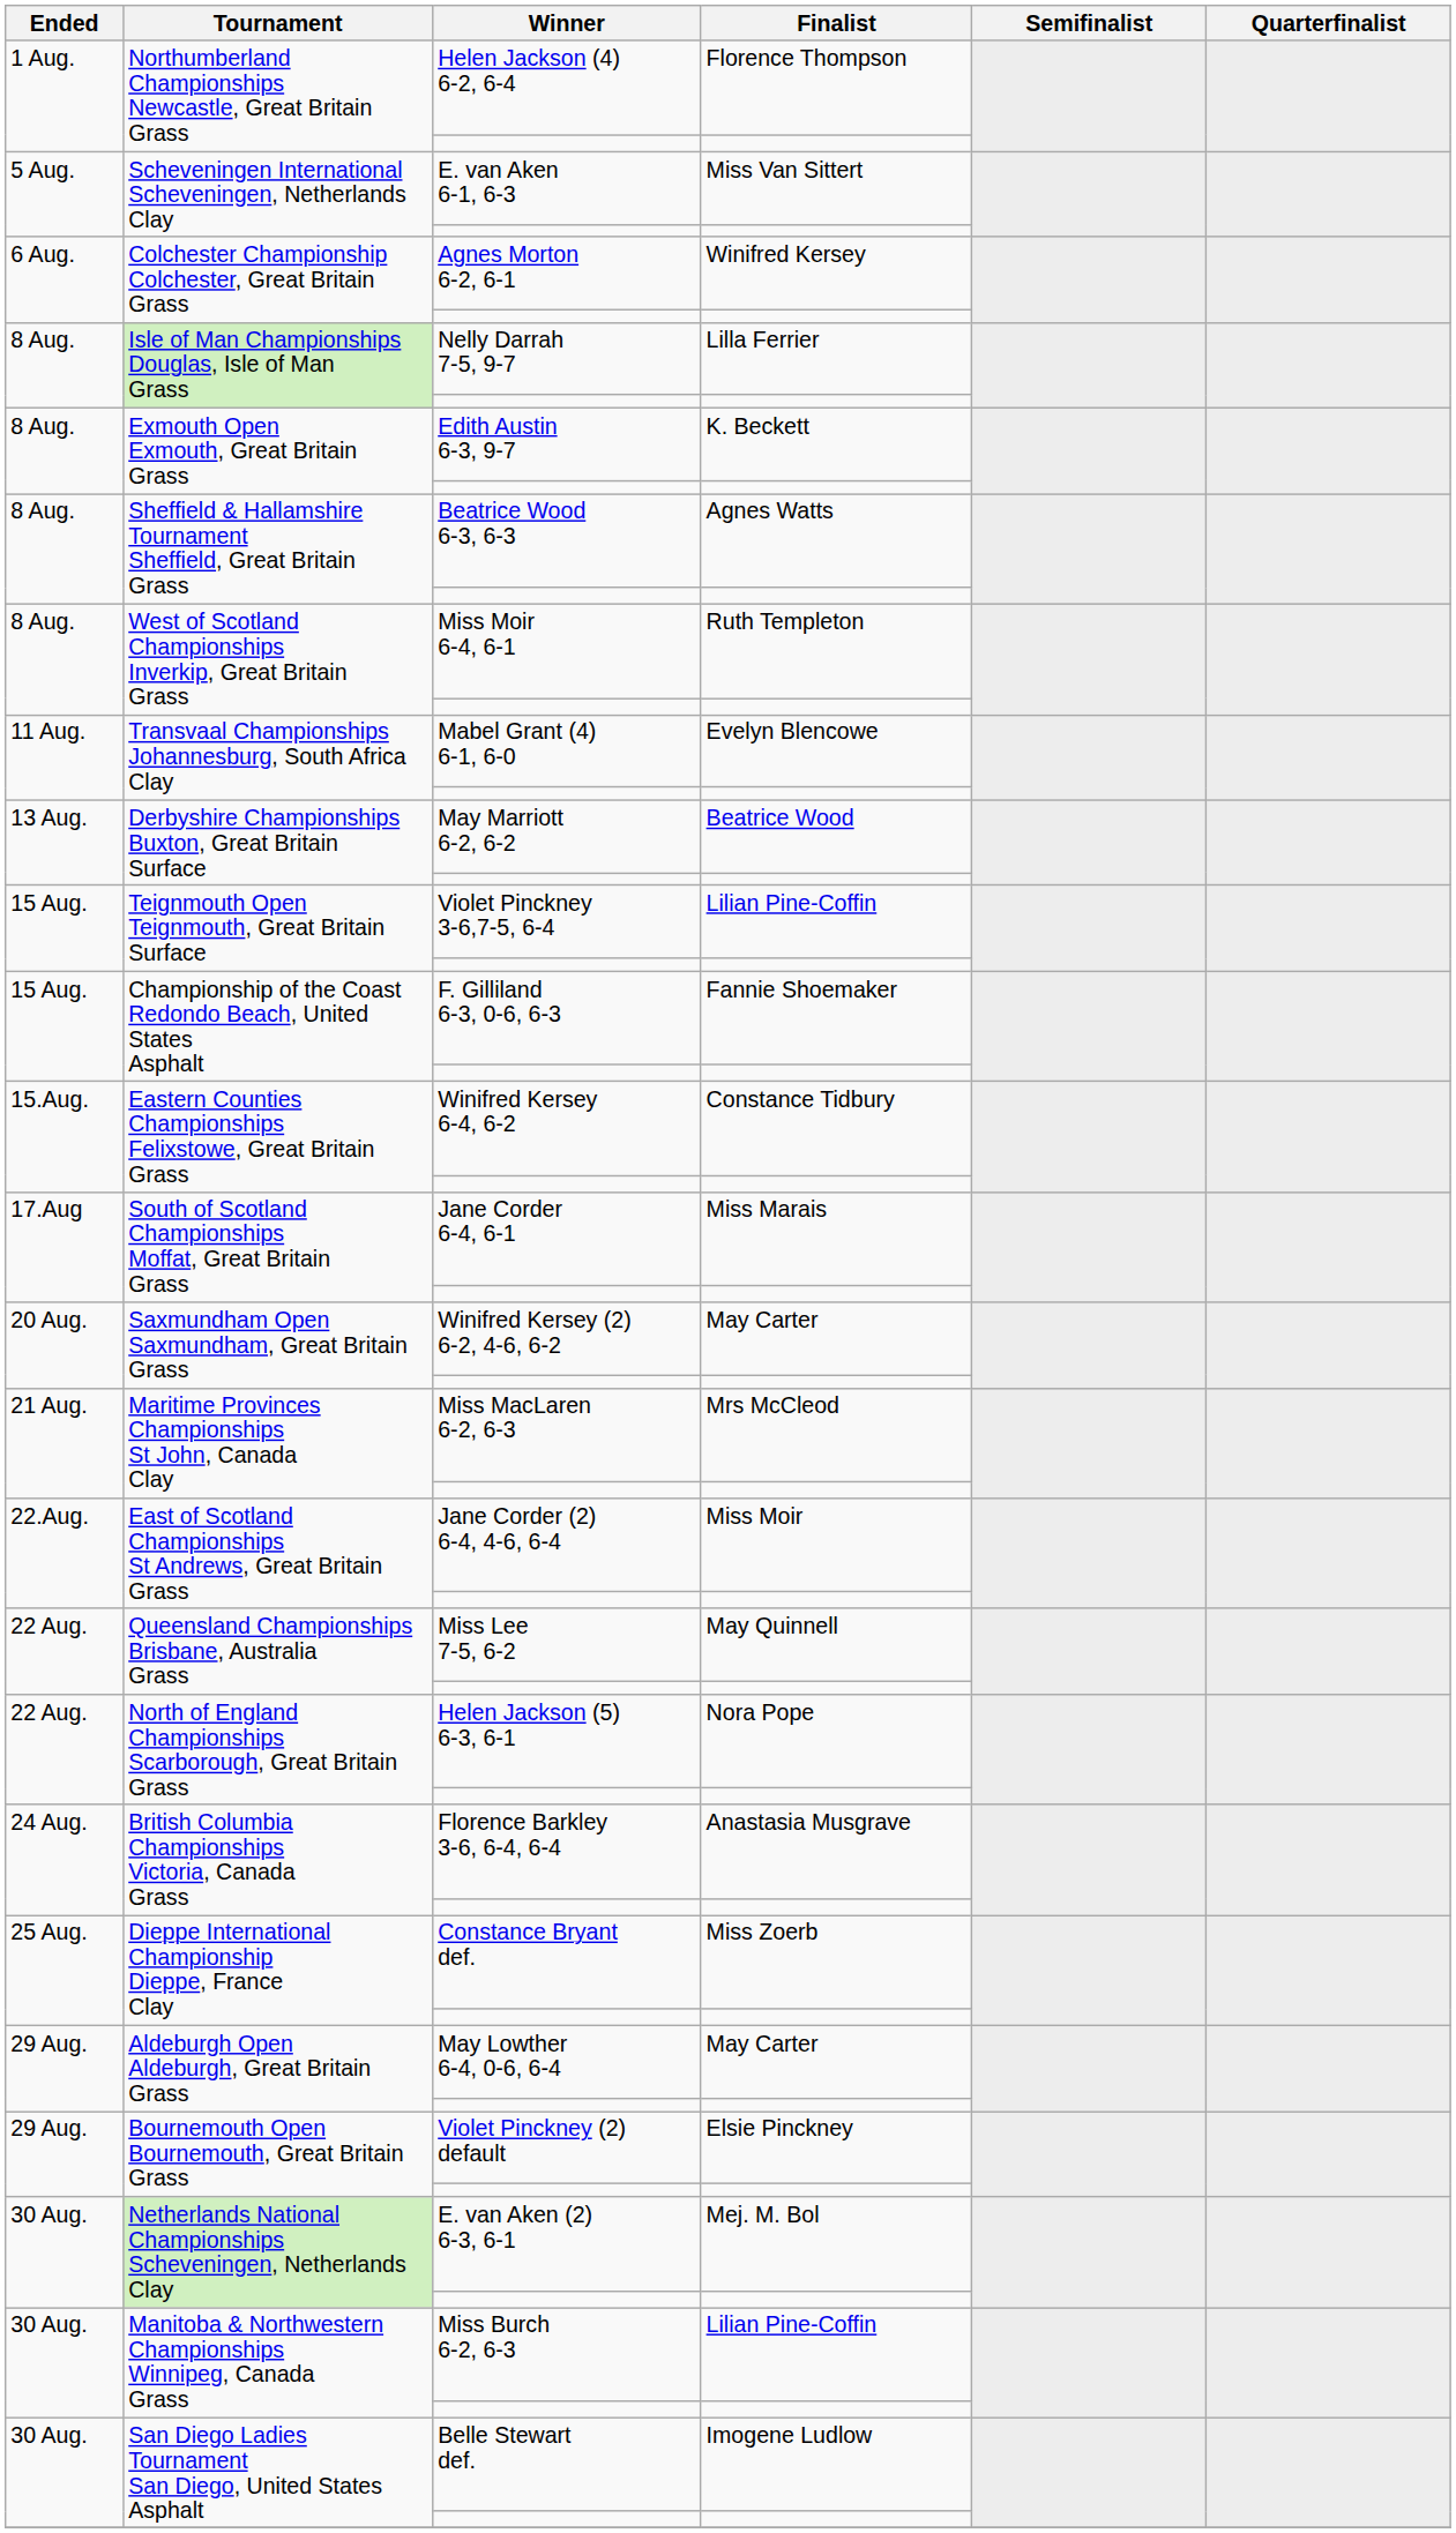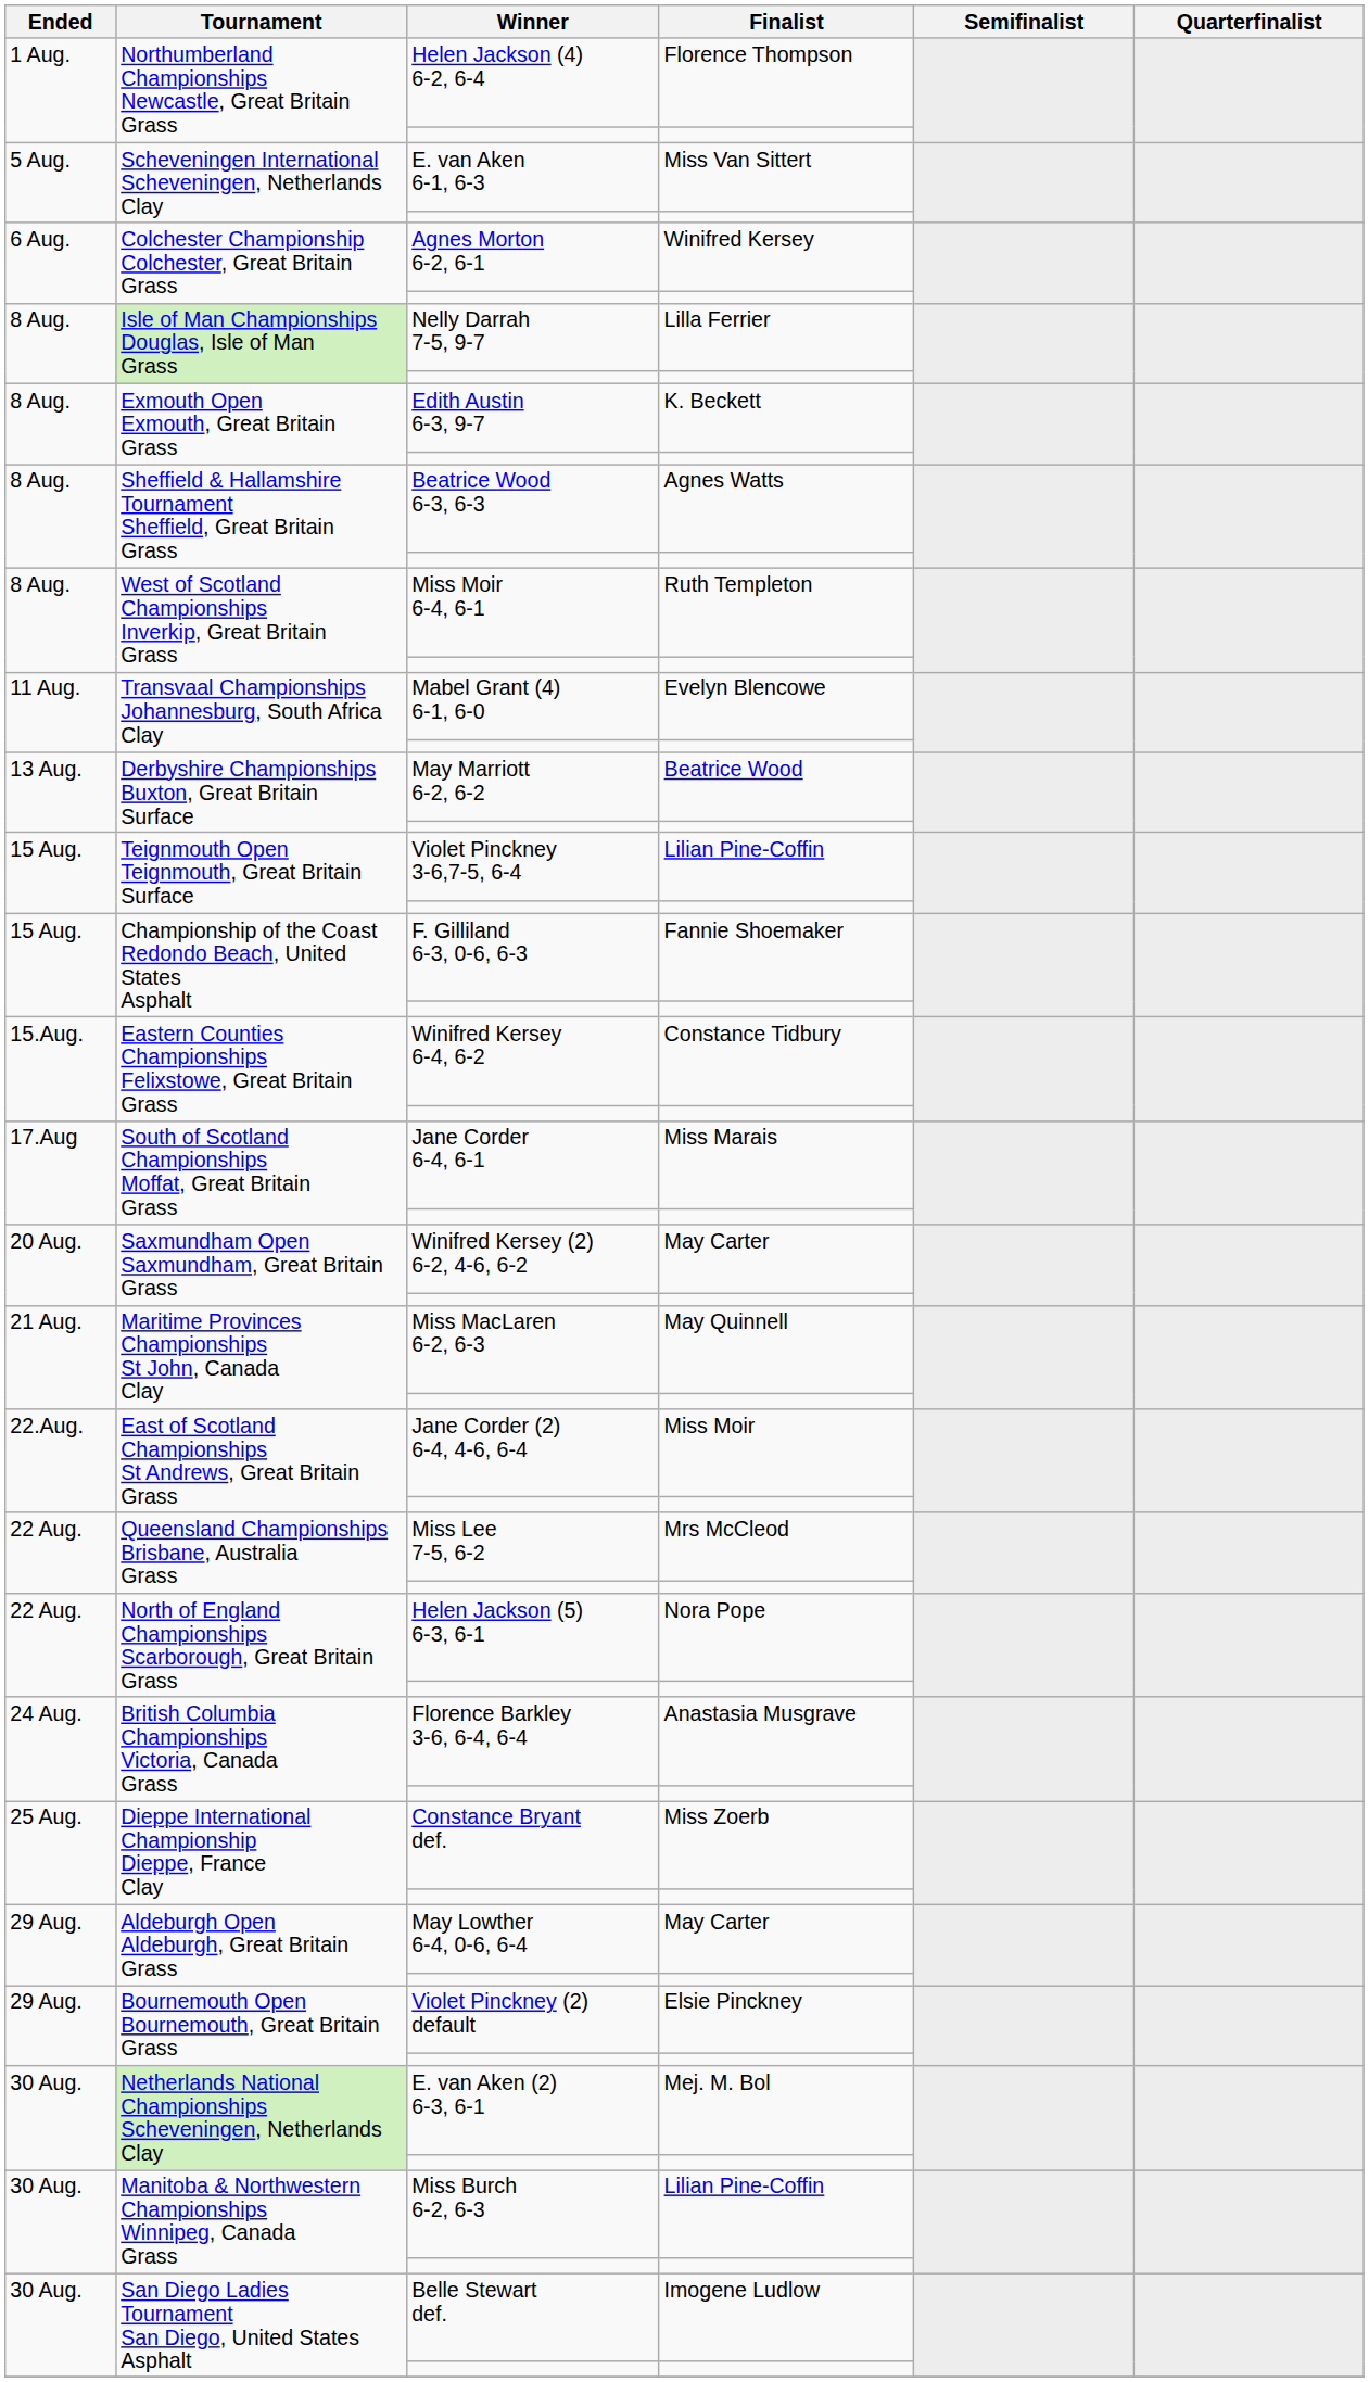Miss MacLaren 6-2, 6-3 | Finalist: Mrs McCleod -> May Quinnell
Miss Lee 7-5, 6-2 | Finalist: May Quinnell -> Mrs McCleod
